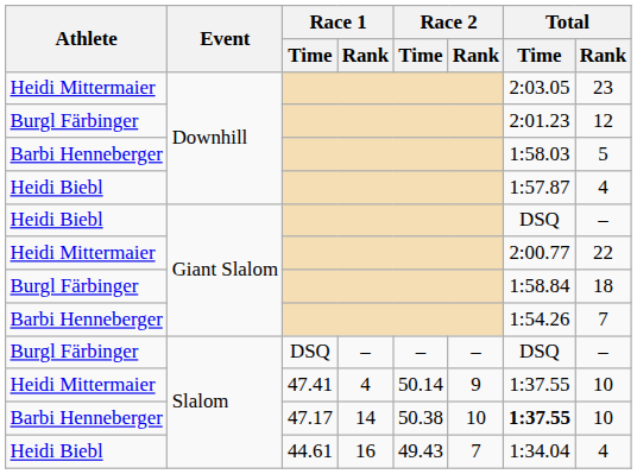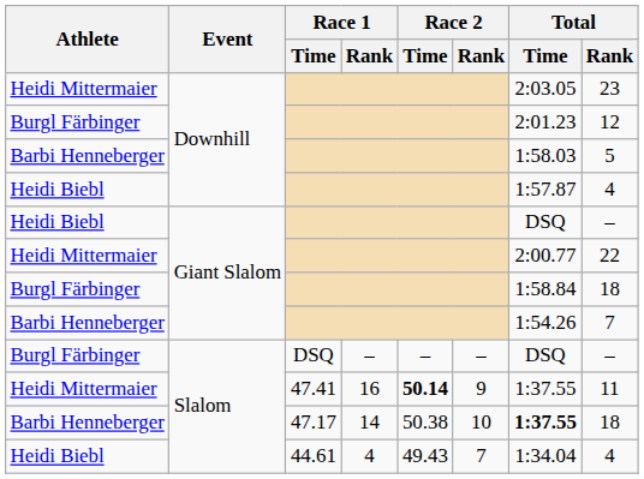47.41 | Race 1 / Rank: 4 -> 16
47.41 | Race 2 / Time: normal -> bold
47.41 | Total / Rank: 10 -> 11
47.17 | Total / Rank: 10 -> 18
44.61 | Race 1 / Rank: 16 -> 4
